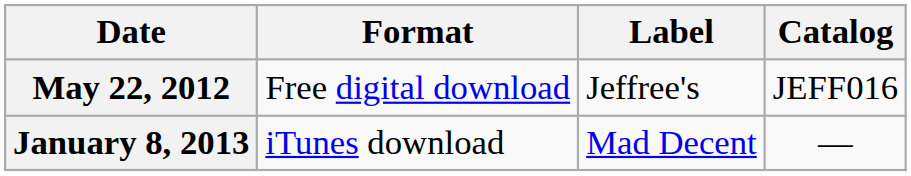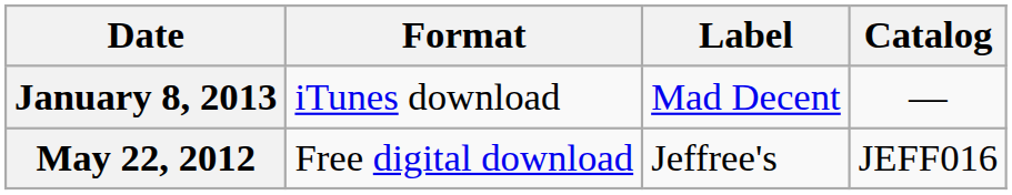rows swapped: May 22, 2012 <-> January 8, 2013
